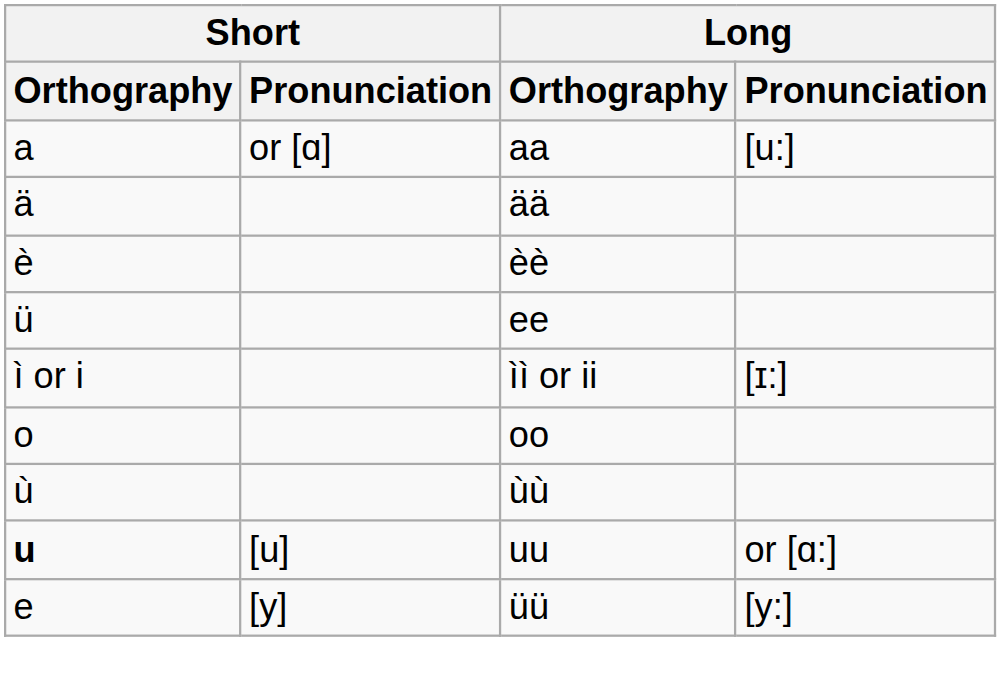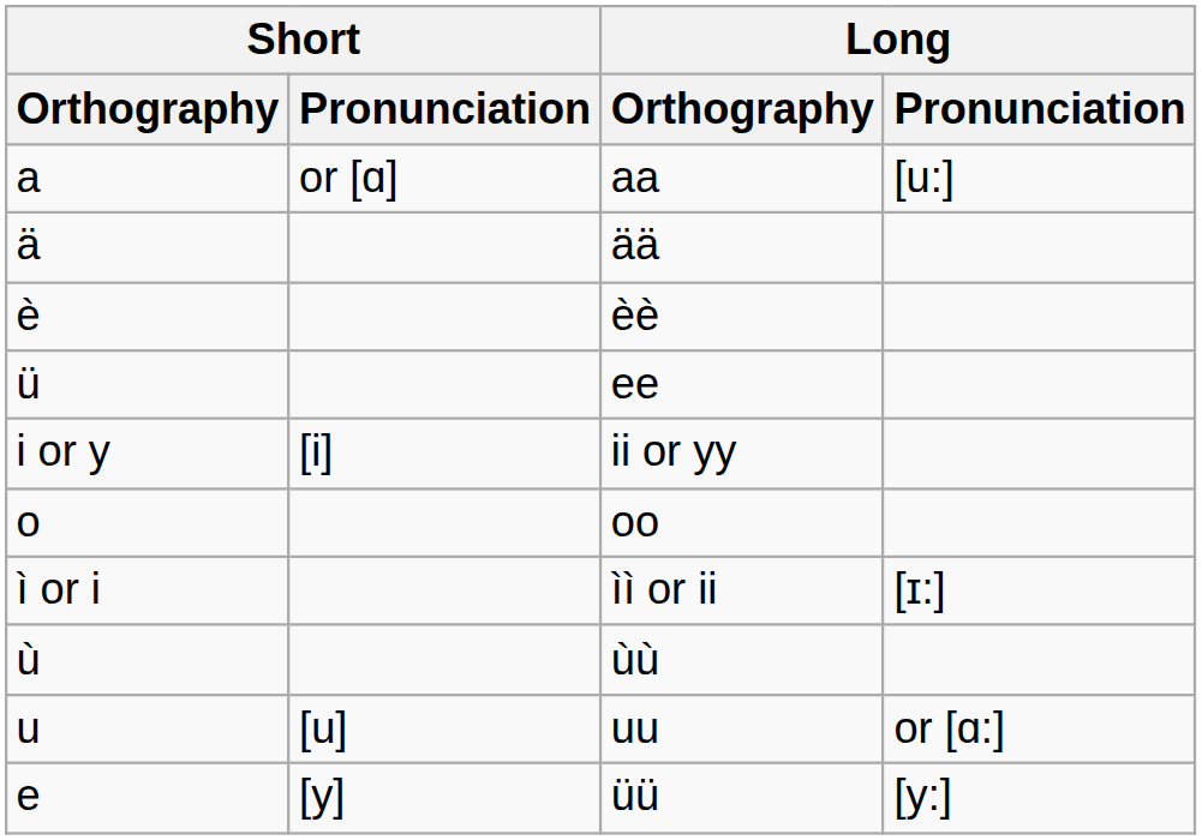+ row: i or y | [i] | ii or yy
rows swapped: ìì or ii <-> oo
uu | Short / Orthography: bold -> normal
